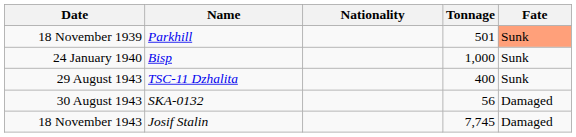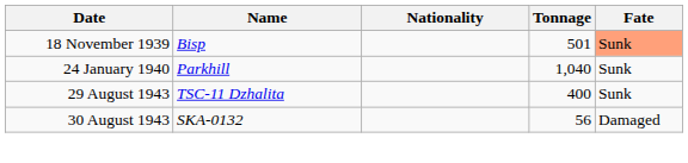18 November 1939 | Name: Parkhill -> Bisp
24 January 1940 | Name: Bisp -> Parkhill
24 January 1940 | Tonnage: 1,000 -> 1,040
- row: 18 November 1943 | Josif Stalin | 7,745 | Damaged
